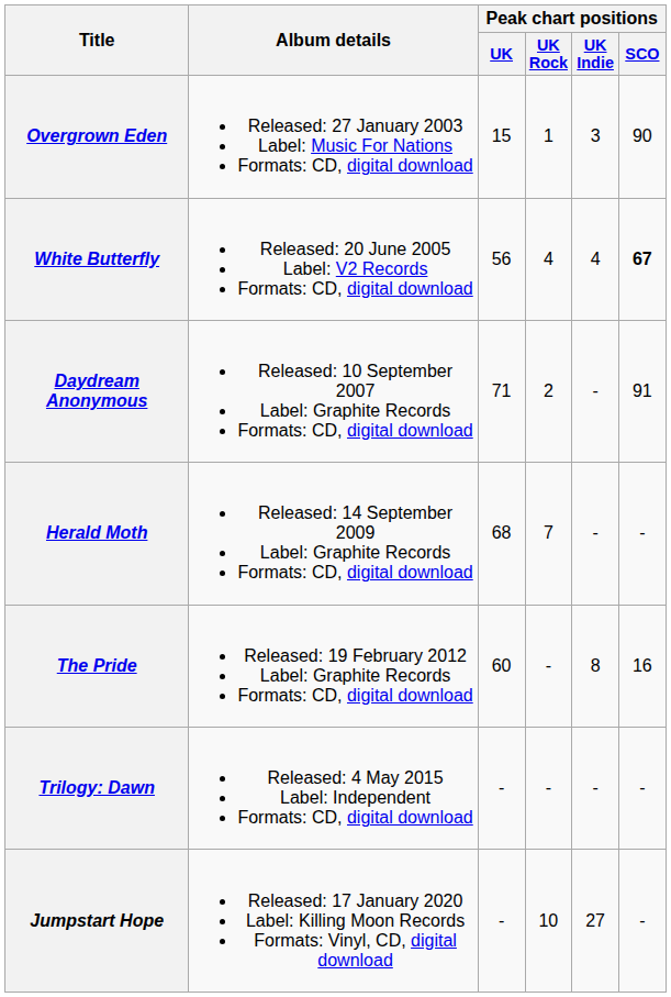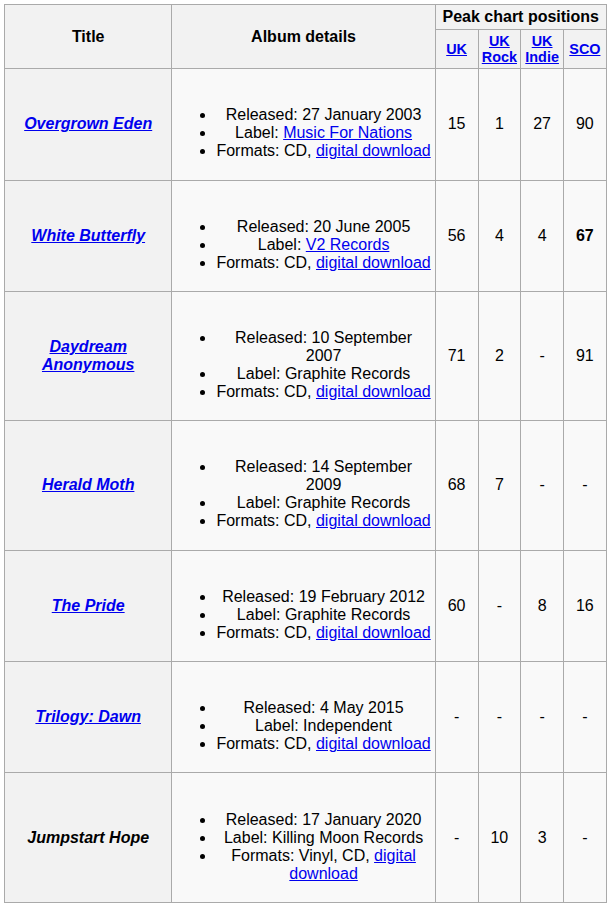Overgrown Eden | Peak chart positions / UK Indie: 3 -> 27
Jumpstart Hope | Peak chart positions / UK Indie: 27 -> 3
